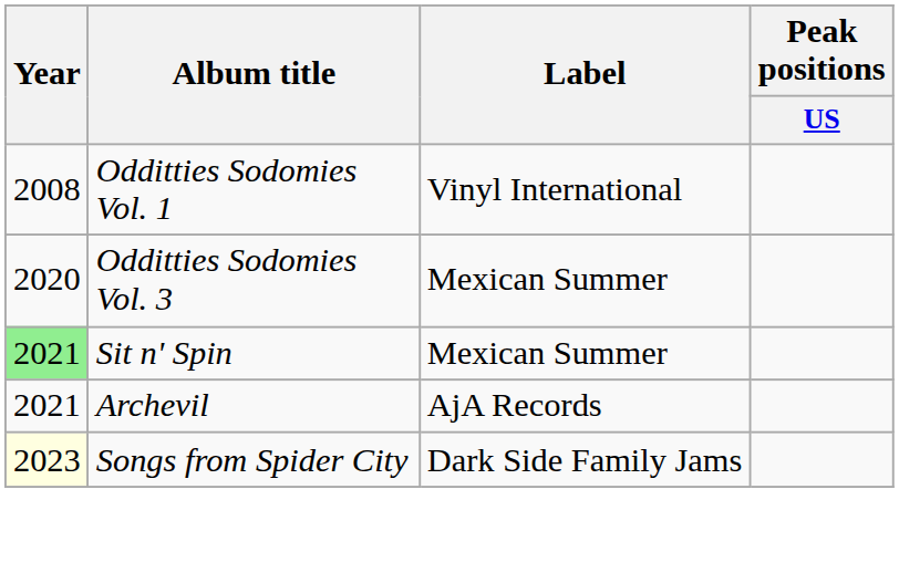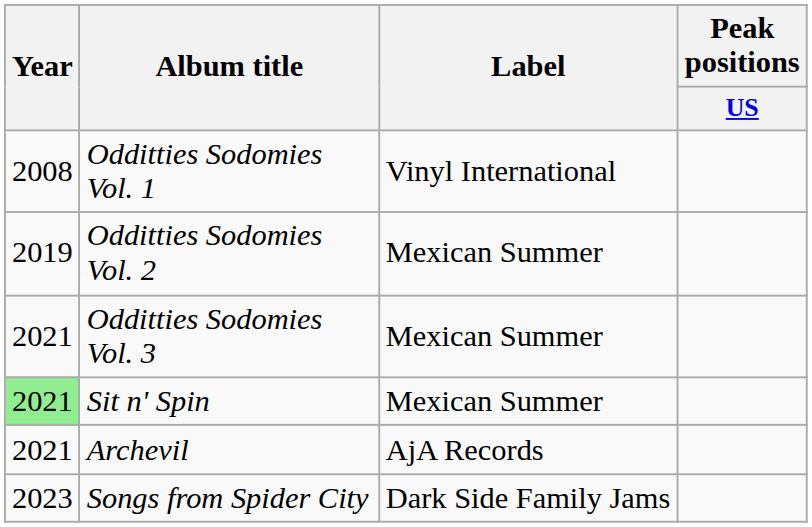+ row: 2019 | Odditties Sodomies Vol. 2 | Mexican Summer
Odditties Sodomies Vol. 3 | Year: 2020 -> 2021
Songs from Spider City | Year: lightyellow background -> no background
